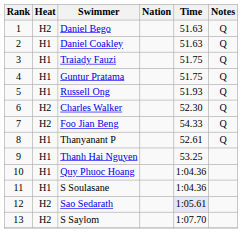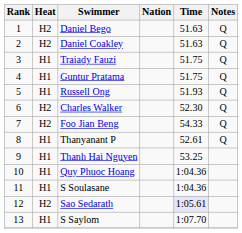Daniel Coakley | Heat: H1 -> H2
S Saylom | Heat: H2 -> H1
